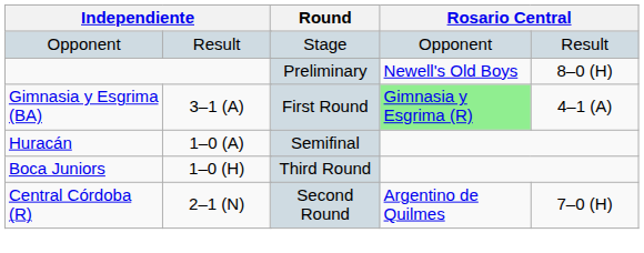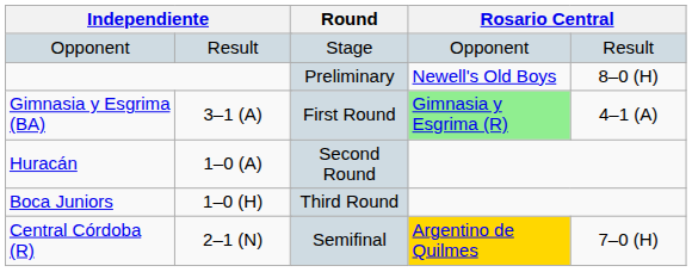Huracán | Round: Semifinal -> Second Round
Central Córdoba (R) | Round: Second Round -> Semifinal
Central Córdoba (R) | column 5: no background -> gold background
